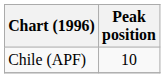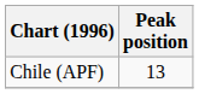Chile (APF) | Peak position: 10 -> 13
